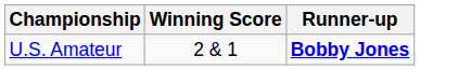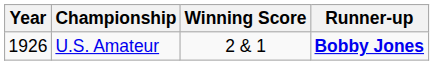+ column: Year | 1926
